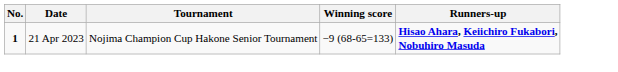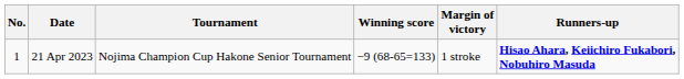+ column: Margin of victory | 1 stroke
21 Apr 2023 | No.: bold -> normal
